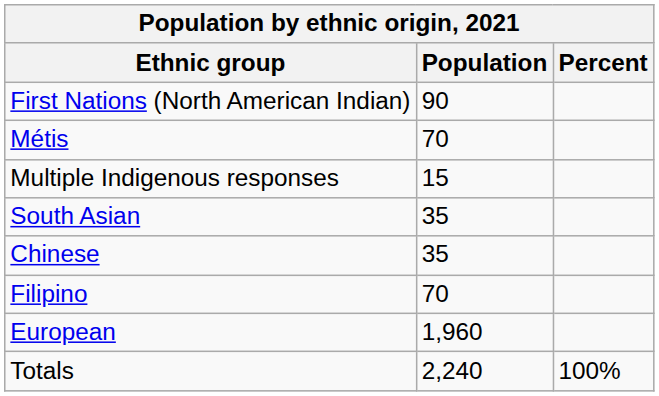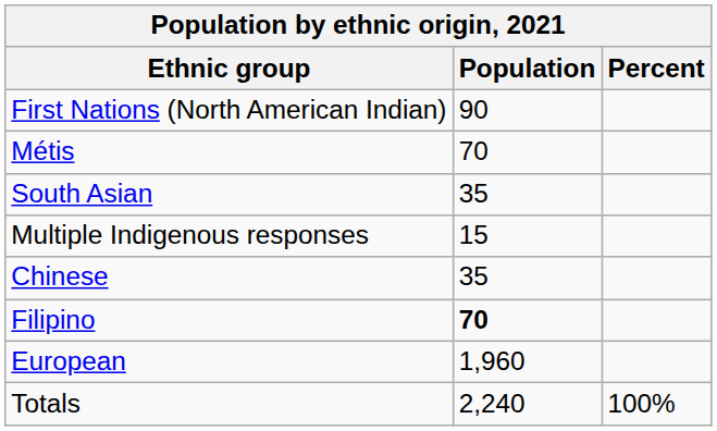rows swapped: Multiple Indigenous responses <-> South Asian
Filipino | Population: normal -> bold
